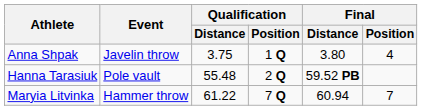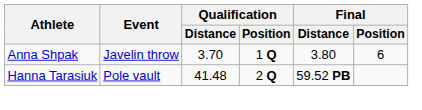Anna Shpak | Qualification / Distance: 3.75 -> 3.70
Anna Shpak | Final / Position: 4 -> 6
Hanna Tarasiuk | Qualification / Distance: 55.48 -> 41.48
- row: Maryia Litvinka | Hammer throw | 61.22 | 7 Q | 60.94 | 7
